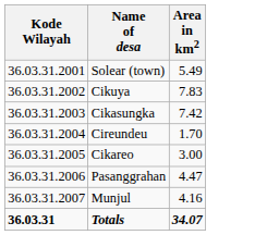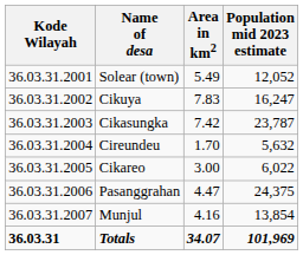+ column: Population mid 2023 estimate | 12,052 | 16,247 | 23,787 | 5,632 | 6,022 | 24,375 | 13,854 | 101,969
